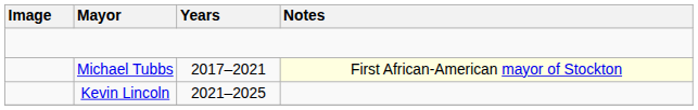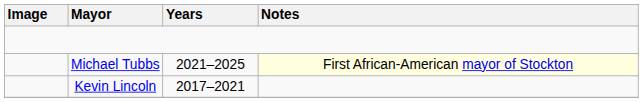Michael Tubbs | Years: 2017–2021 -> 2021–2025
Kevin Lincoln | Years: 2021–2025 -> 2017–2021
